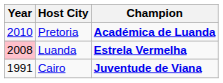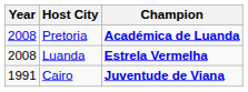Pretoria | Year: 2010 -> 2008
Luanda | Year: pink background -> no background
